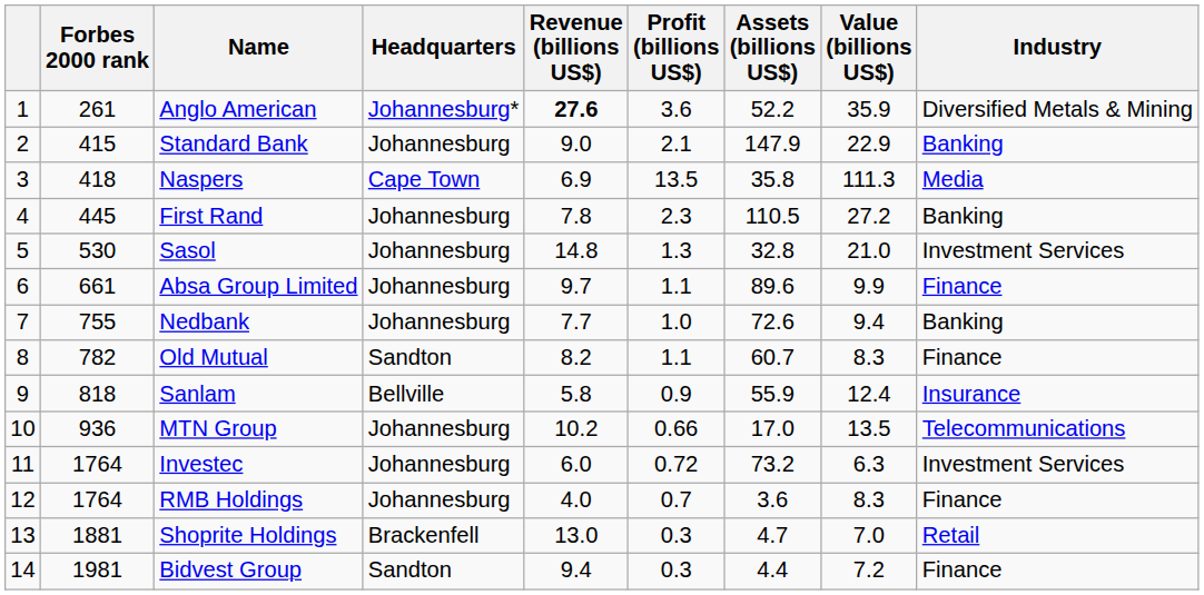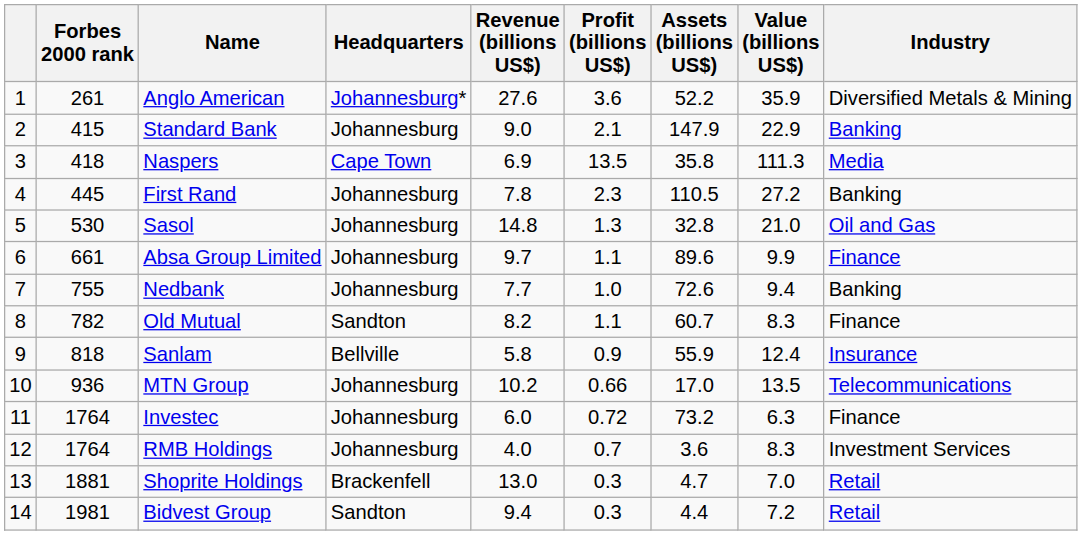Anglo American | Revenue (billions US$): bold -> normal
Sasol | Industry: Investment Services -> Oil and Gas
Investec | Industry: Investment Services -> Finance
RMB Holdings | Industry: Finance -> Investment Services
Bidvest Group | Industry: Finance -> Retail
